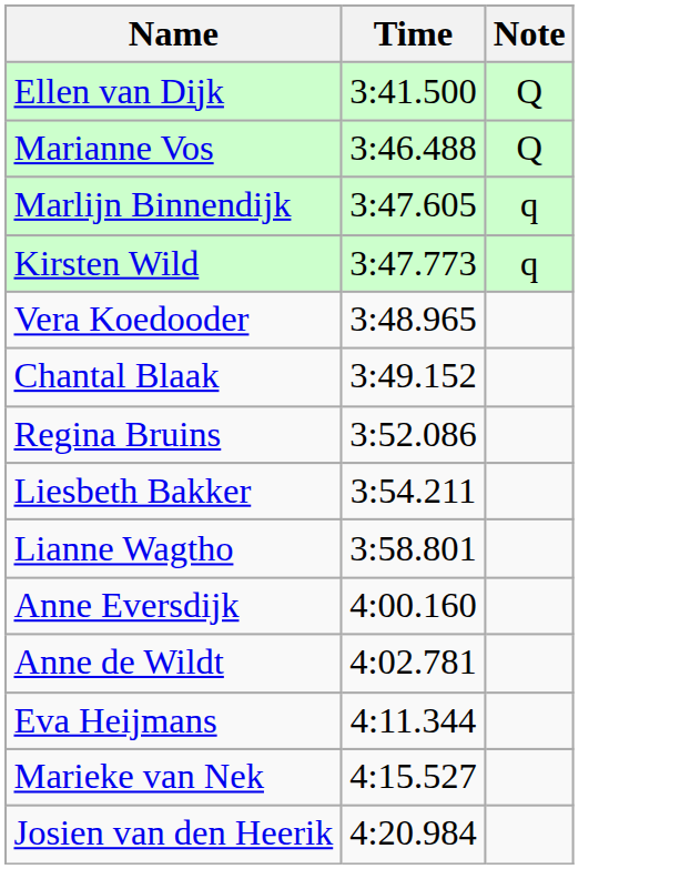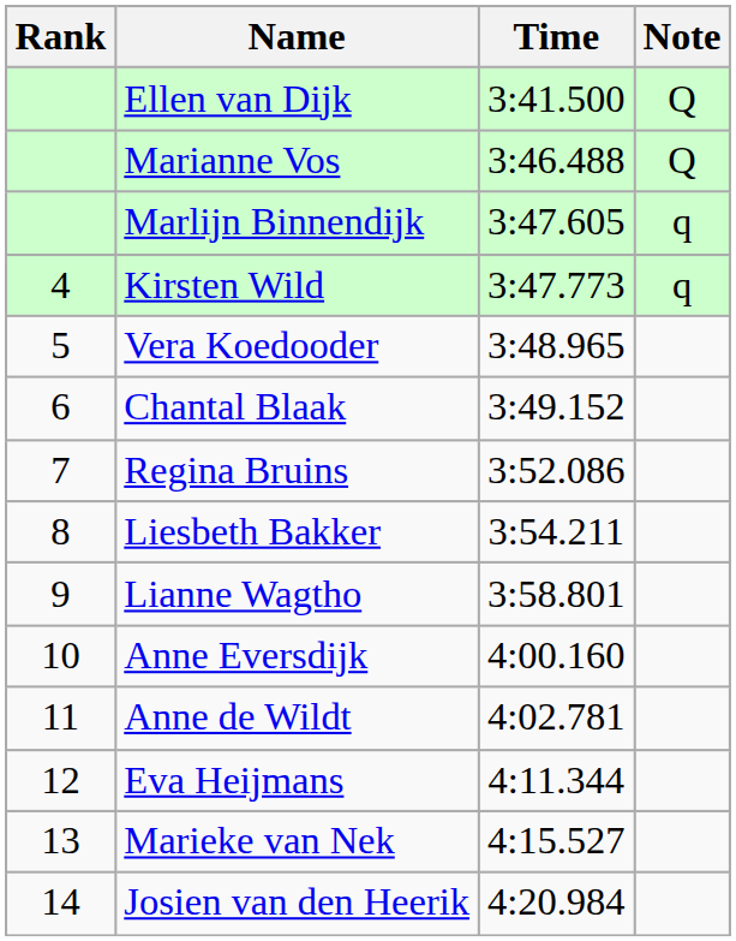+ column: Rank | 4 | 5 | 6 | 7 | 8 | 9 | 10 | 11 | 12 | 13 | 14
